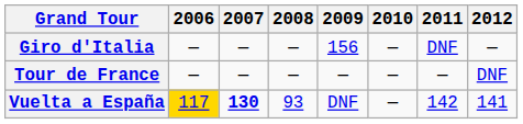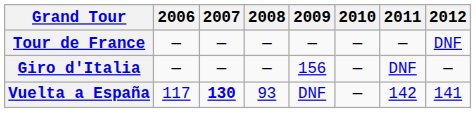rows swapped: Giro d'Italia <-> Tour de France
Vuelta a España | 2006: gold background -> no background
